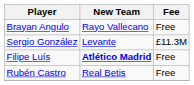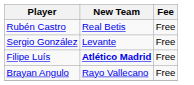rows swapped: Brayan Angulo <-> Rubén Castro
Sergio González | Fee: £11.3M -> Free
